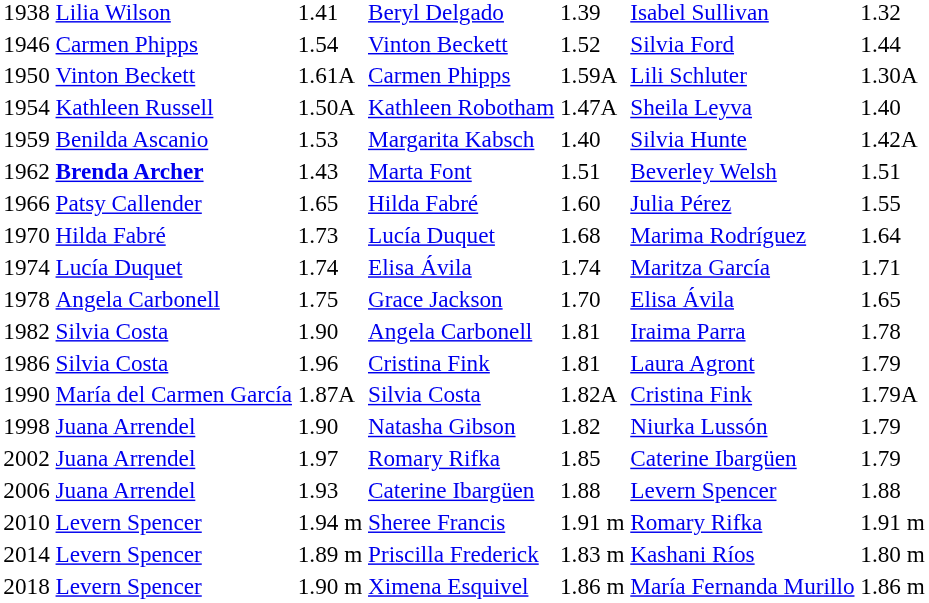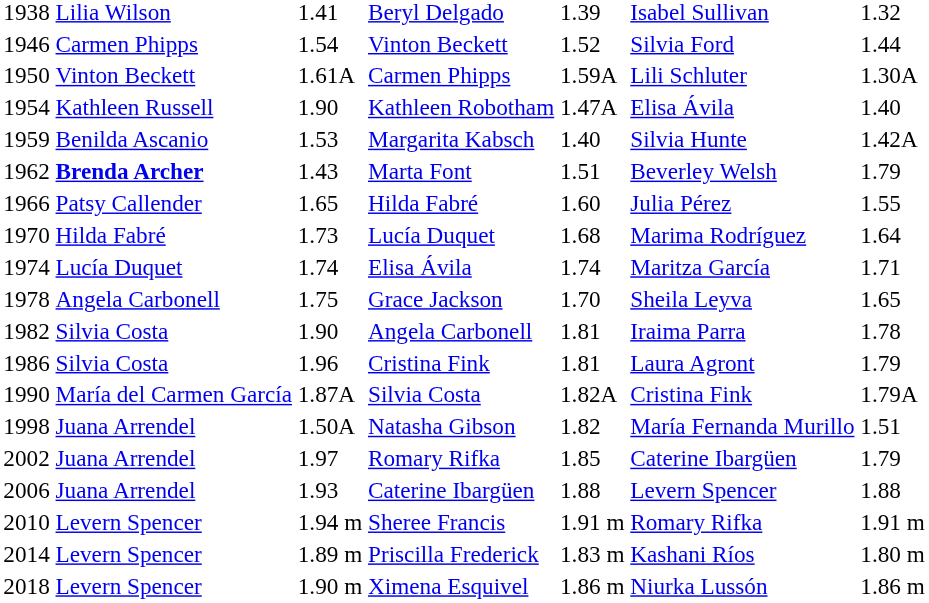Kathleen Robotham | column 3: 1.50A -> 1.90
Kathleen Robotham | column 6: Sheila Leyva -> Elisa Ávila
Marta Font | column 7: 1.51 -> 1.79
Grace Jackson | column 6: Elisa Ávila -> Sheila Leyva
Natasha Gibson | column 3: 1.90 -> 1.50A
Natasha Gibson | column 6: Niurka Lussón -> María Fernanda Murillo
Natasha Gibson | column 7: 1.79 -> 1.51
Ximena Esquivel | column 6: María Fernanda Murillo -> Niurka Lussón
